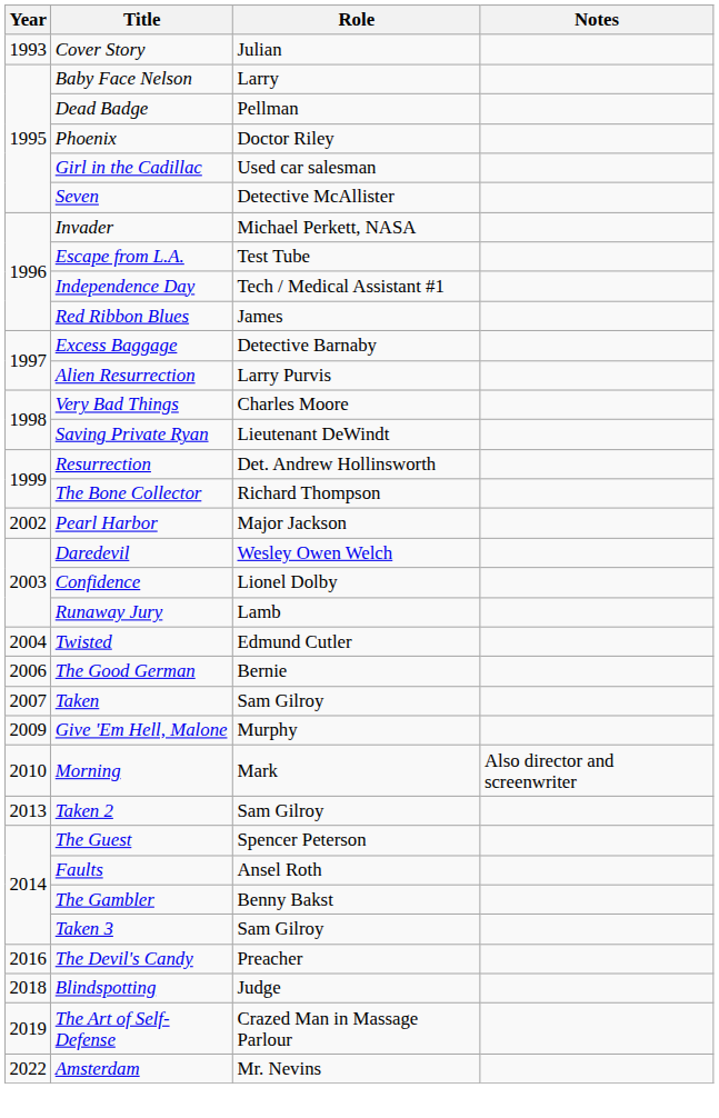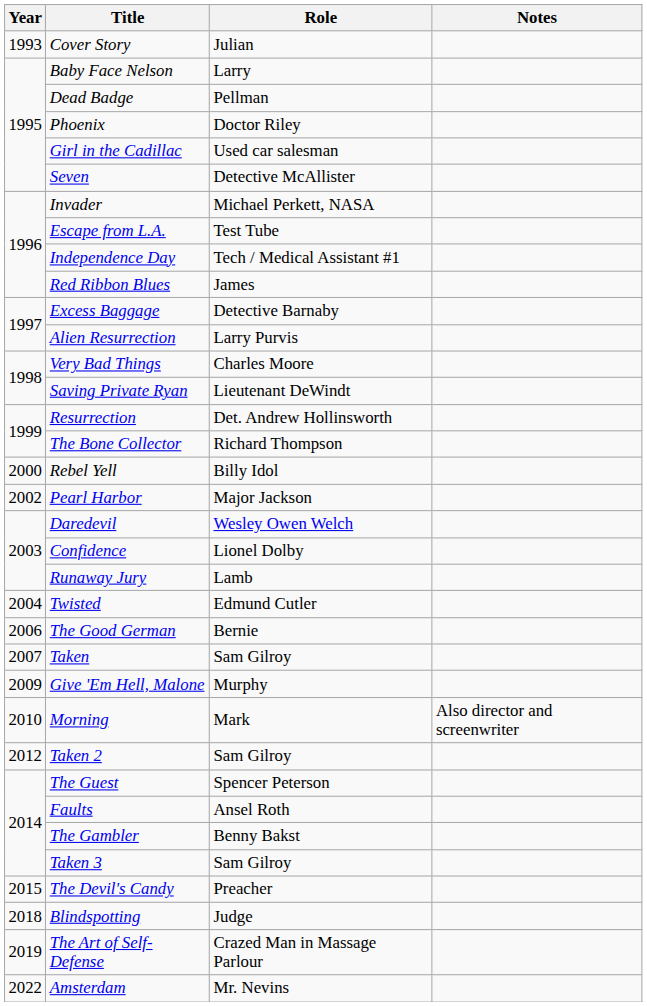+ row: 2000 | Rebel Yell | Billy Idol
Taken 2 | Year: 2013 -> 2012
The Devil's Candy | Year: 2016 -> 2015
